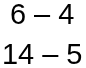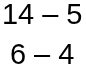rows swapped: 6 – 4 <-> 14 – 5
